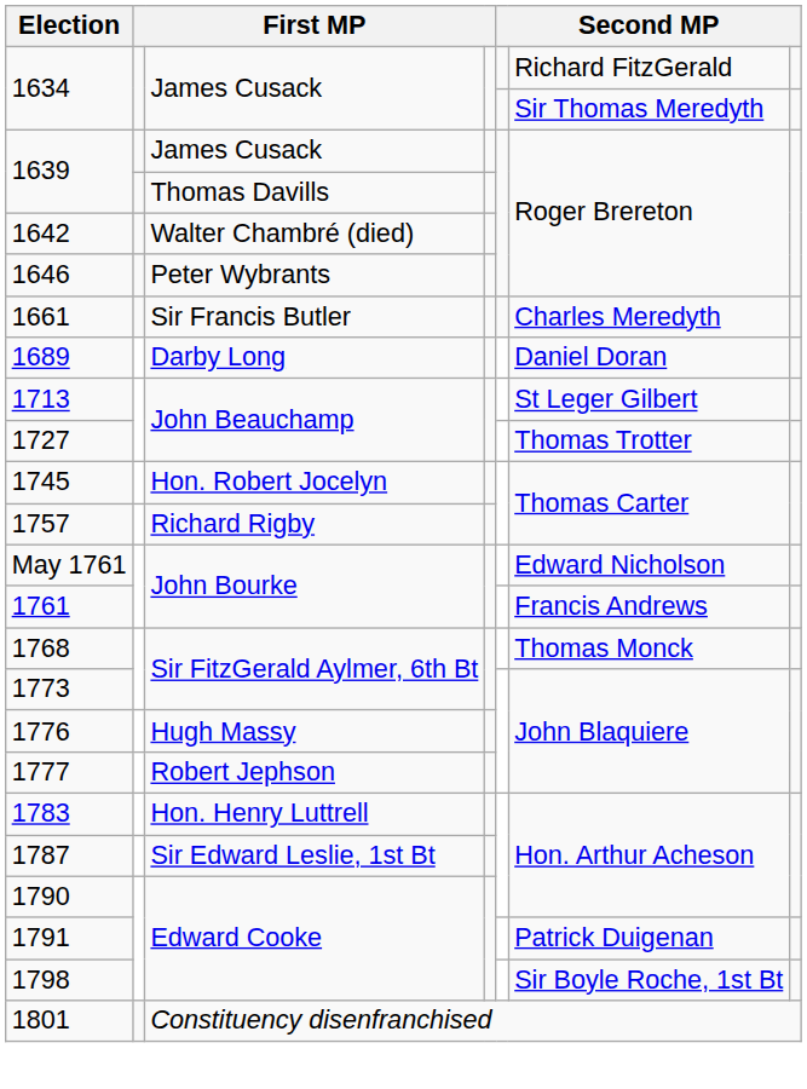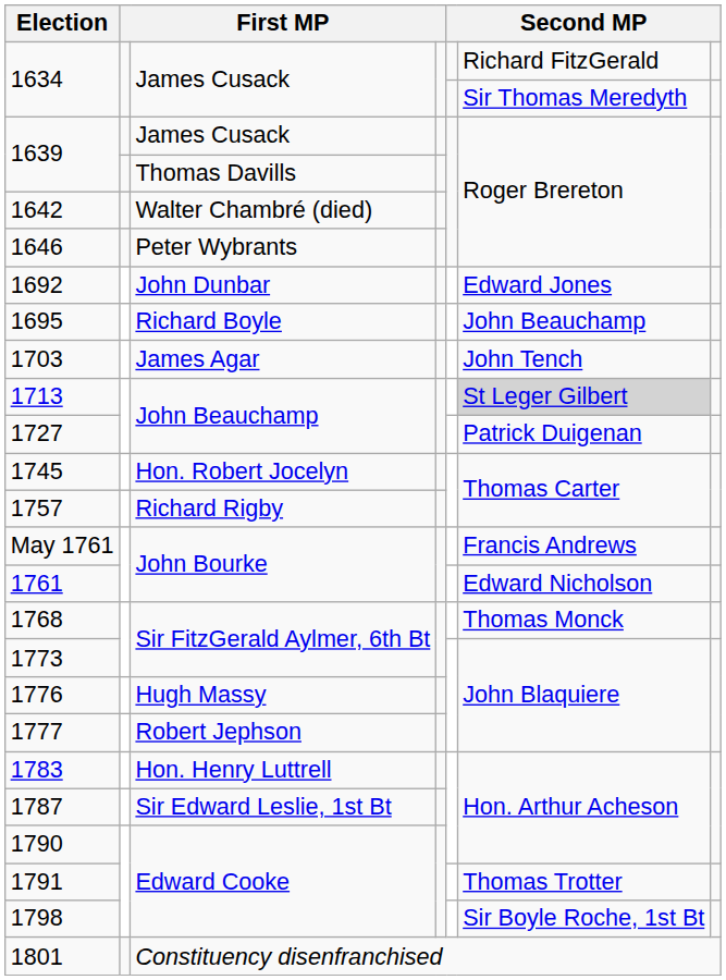- row: 1661 | Sir Francis Butler | Charles Meredyth
- row: 1689 | Darby Long | Daniel Doran
+ row: 1692 | John Dunbar | Edward Jones
+ row: 1695 | Richard Boyle | John Beauchamp
+ row: 1703 | James Agar | John Tench
1713 | column 6: no background -> lightgrey background
1727 | column 6: Thomas Trotter -> Patrick Duigenan
May 1761 | column 6: Edward Nicholson -> Francis Andrews
1761 | column 6: Francis Andrews -> Edward Nicholson
1791 | column 6: Patrick Duigenan -> Thomas Trotter
